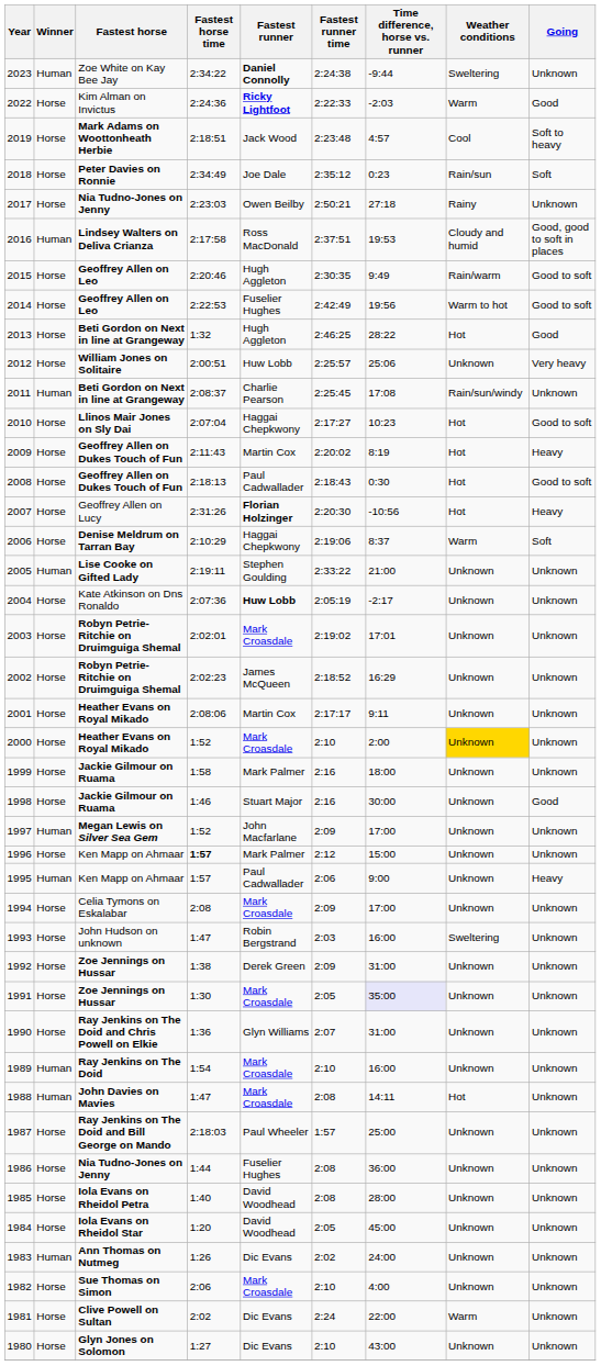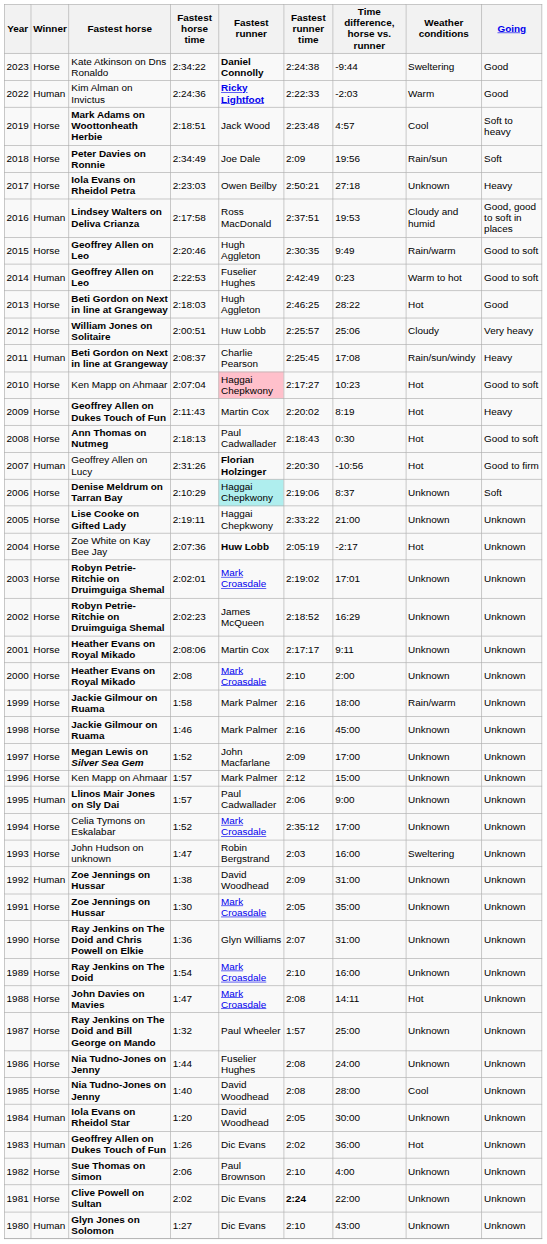2023 | Winner: Human -> Horse
2023 | Fastest horse: Zoe White on Kay Bee Jay -> Kate Atkinson on Dns Ronaldo
2023 | Going: Unknown -> Good
2022 | Winner: Horse -> Human
2018 | Fastest runner time: 2:35:12 -> 2:09
2018 | Time difference, horse vs. runner: 0:23 -> 19:56
2017 | Fastest horse: Nia Tudno-Jones on Jenny -> Iola Evans on Rheidol Petra
2017 | Weather conditions: Rainy -> Unknown
2017 | Going: Unknown -> Heavy
2014 | Winner: Horse -> Human
2014 | Time difference, horse vs. runner: 19:56 -> 0:23
2013 | Fastest horse time: 1:32 -> 2:18:03
2012 | Weather conditions: Unknown -> Cloudy
2011 | Going: Unknown -> Heavy
2010 | Fastest horse: Llinos Mair Jones on Sly Dai -> Ken Mapp on Ahmaar
2010 | Fastest runner: no background -> pink background
2008 | Fastest horse: Geoffrey Allen on Dukes Touch of Fun -> Ann Thomas on Nutmeg
2007 | Winner: Horse -> Human
2007 | Going: Heavy -> Good to firm
2006 | Fastest runner: no background -> paleturquoise background
2006 | Weather conditions: Warm -> Unknown
2005 | Winner: Human -> Horse
2005 | Fastest runner: Stephen Goulding -> Haggai Chepkwony
2004 | Fastest horse: Kate Atkinson on Dns Ronaldo -> Zoe White on Kay Bee Jay
2004 | Weather conditions: Unknown -> Hot
2000 | Fastest horse time: 1:52 -> 2:08
2000 | Weather conditions: gold background -> no background
1999 | Weather conditions: Unknown -> Rain/warm
1998 | Fastest runner: Stuart Major -> Mark Palmer
1998 | Time difference, horse vs. runner: 30:00 -> 45:00
1998 | Going: Good -> Unknown
1997 | Winner: Human -> Horse
1996 | Fastest horse time: bold -> normal
1995 | Fastest horse: Ken Mapp on Ahmaar -> Llinos Mair Jones on Sly Dai
1995 | Going: Heavy -> Unknown
1994 | Fastest horse time: 2:08 -> 1:52
1994 | Fastest runner time: 2:09 -> 2:35:12
1992 | Winner: Horse -> Human
1992 | Fastest runner: Derek Green -> David Woodhead
1991 | Time difference, horse vs. runner: lavender background -> no background
1989 | Winner: Human -> Horse
1988 | Winner: Human -> Horse
1987 | Fastest horse time: 2:18:03 -> 1:32
1986 | Time difference, horse vs. runner: 36:00 -> 24:00
1985 | Fastest horse: Iola Evans on Rheidol Petra -> Nia Tudno-Jones on Jenny
1985 | Weather conditions: Unknown -> Cool
1984 | Winner: Horse -> Human
1984 | Time difference, horse vs. runner: 45:00 -> 30:00
1983 | Fastest horse: Ann Thomas on Nutmeg -> Geoffrey Allen on Dukes Touch of Fun
1983 | Time difference, horse vs. runner: 24:00 -> 36:00
1983 | Weather conditions: Unknown -> Hot
1982 | Fastest runner: Mark Croasdale -> Paul Brownson
1981 | Fastest runner time: normal -> bold
1981 | Weather conditions: Warm -> Unknown
1980 | Winner: Horse -> Human
